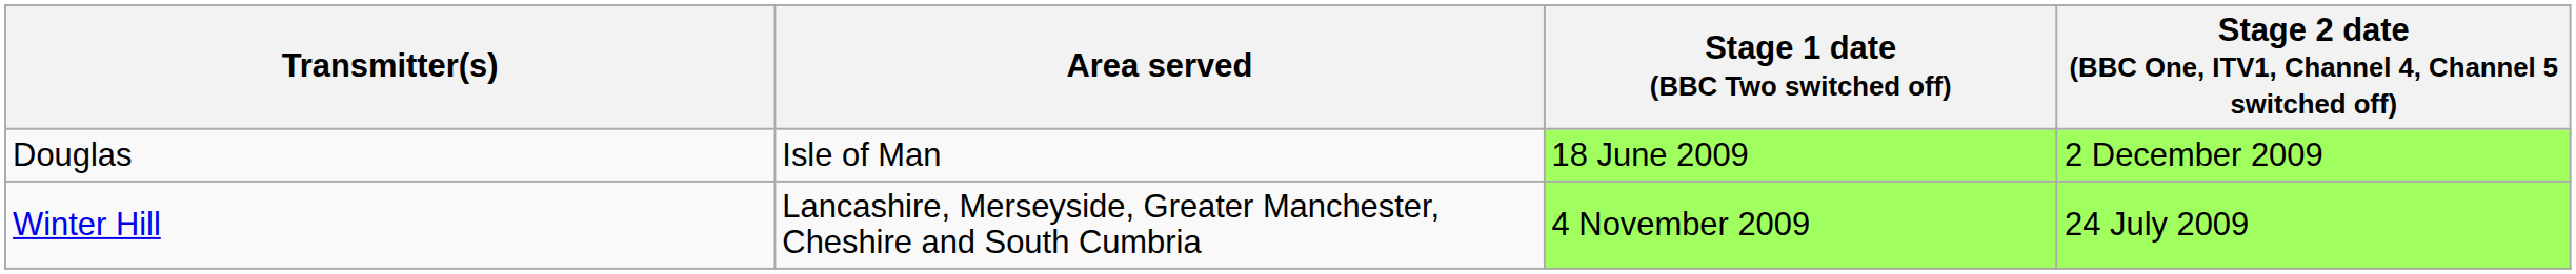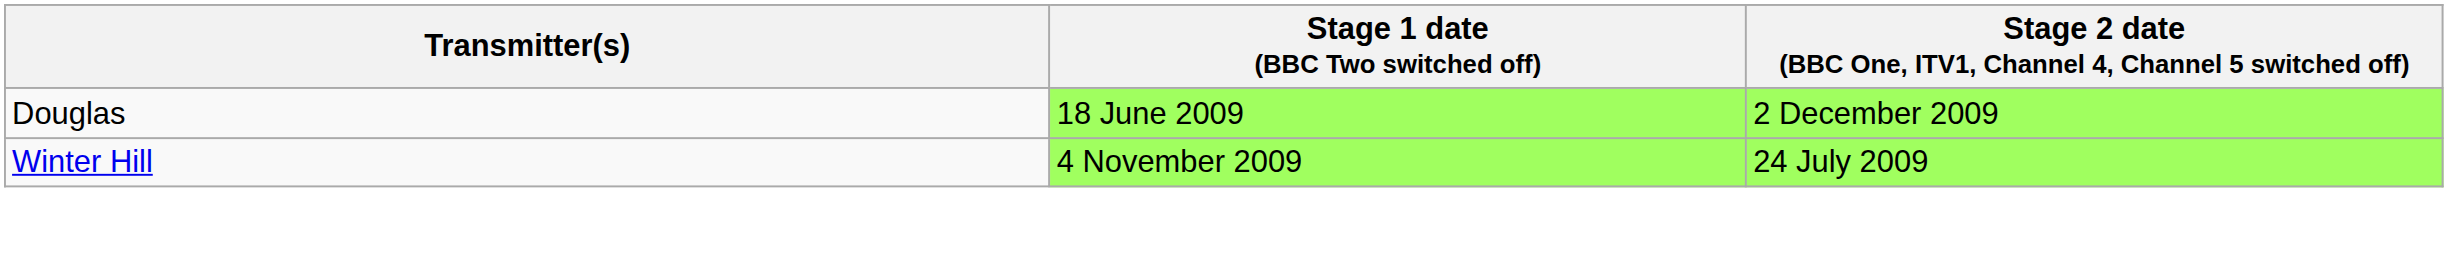- column: Area served | Isle of Man | Lancashire, Merseyside, Greater Manchester, Cheshire and South Cumbria
